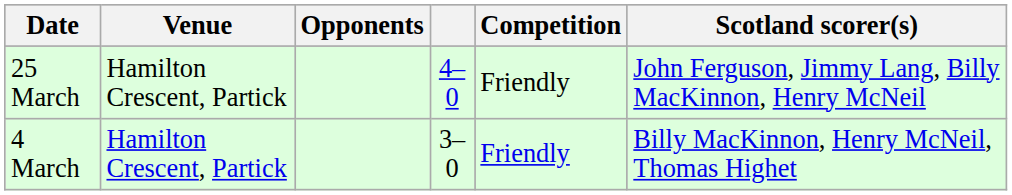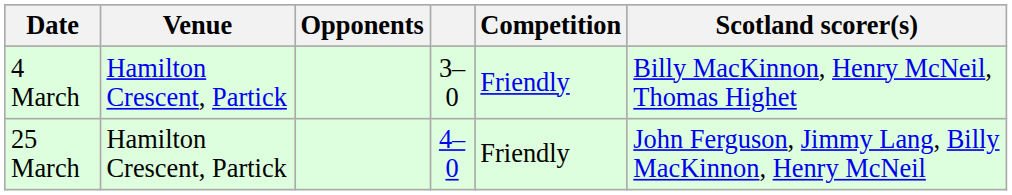rows swapped: 4 March <-> 25 March
